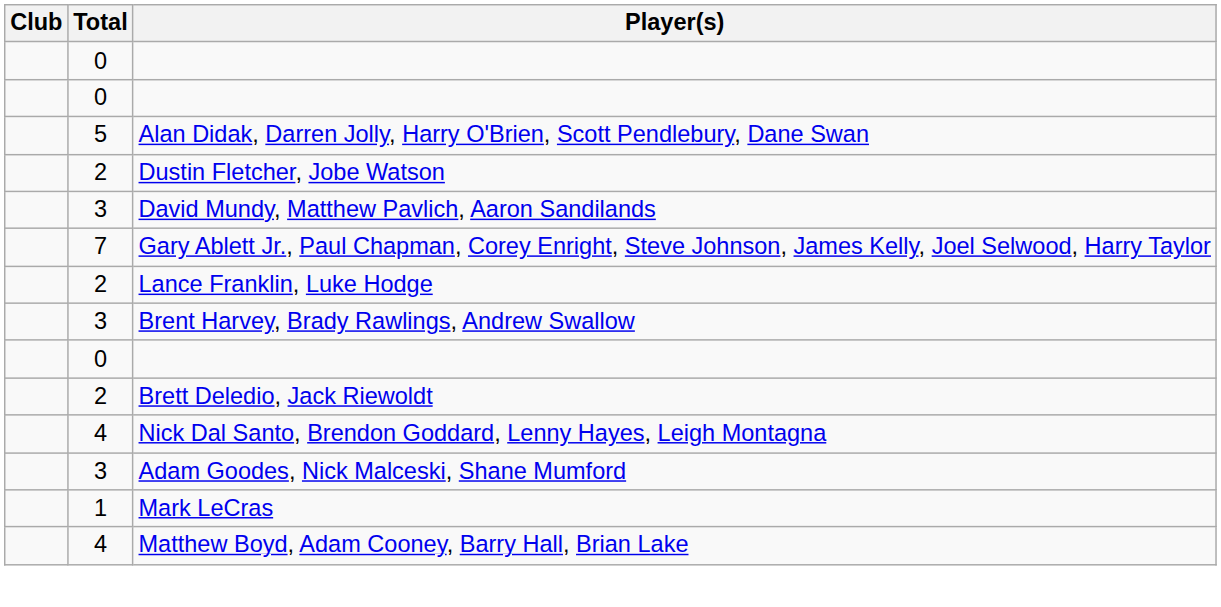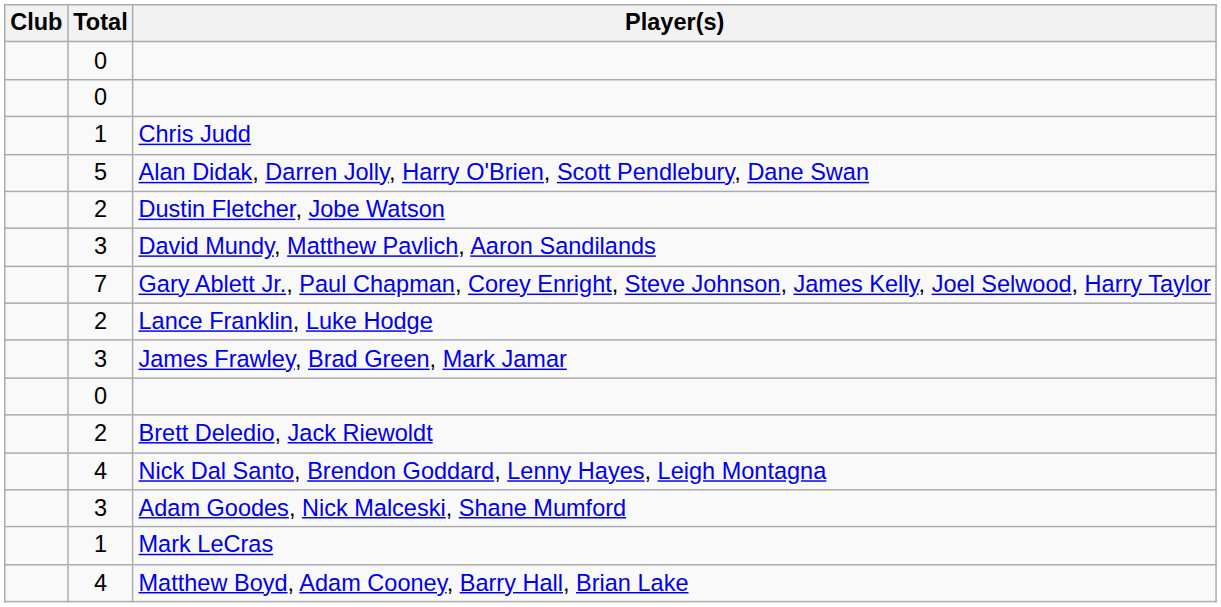+ row: 1 | Chris Judd
+ row: 3 | James Frawley, Brad Green, Mark Jamar
- row: 3 | Brent Harvey, Brady Rawlings, Andrew Swallow
